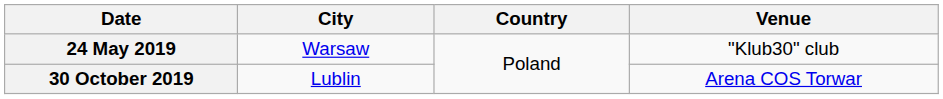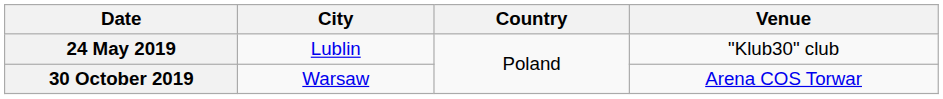24 May 2019 | City: Warsaw -> Lublin
30 October 2019 | City: Lublin -> Warsaw
